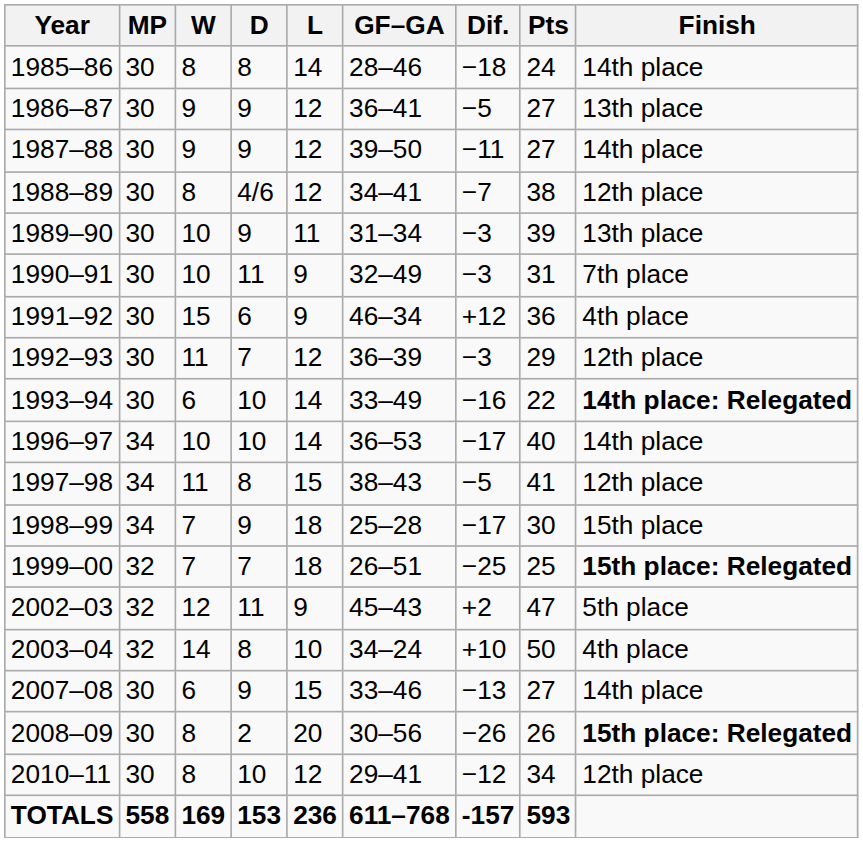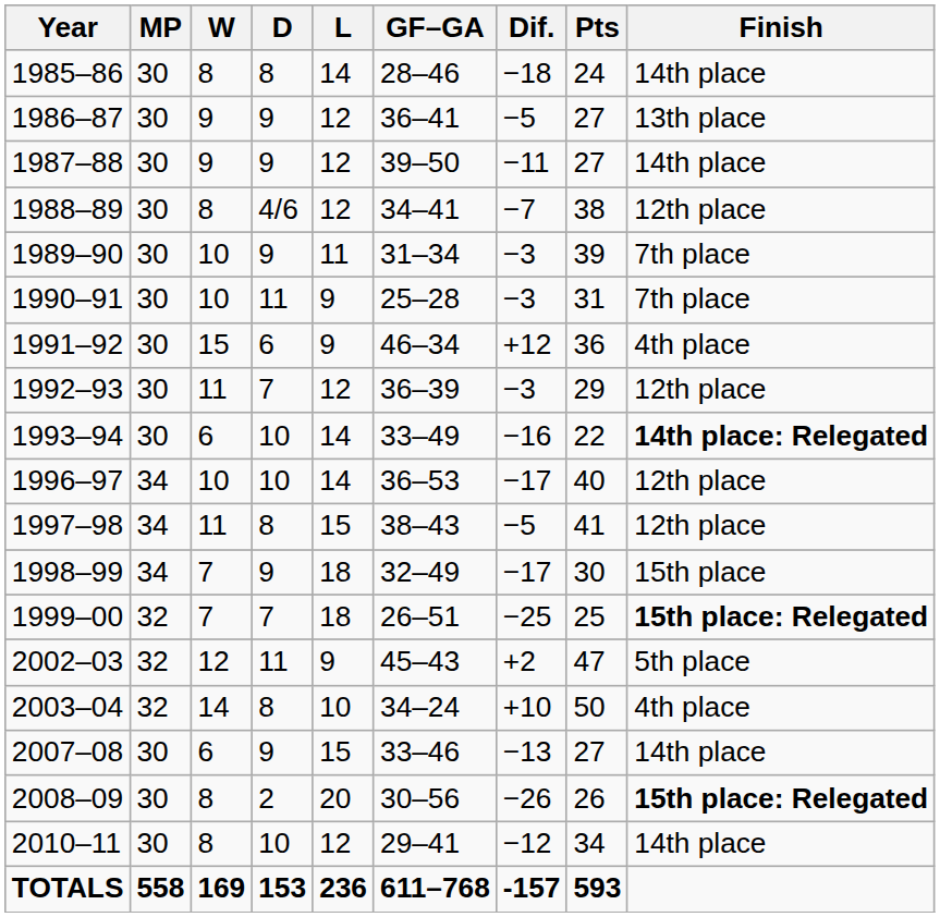1989–90 | Finish: 13th place -> 7th place
1990–91 | GF–GA: 32–49 -> 25–28
1996–97 | Finish: 14th place -> 12th place
1998–99 | GF–GA: 25–28 -> 32–49
2010–11 | Finish: 12th place -> 14th place
